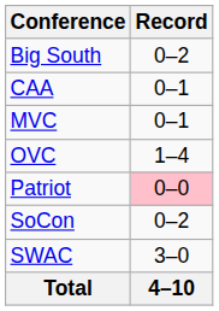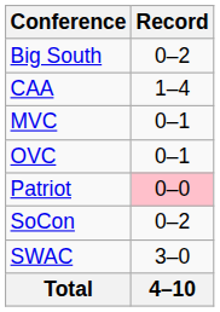CAA | Record: 0–1 -> 1–4
OVC | Record: 1–4 -> 0–1
